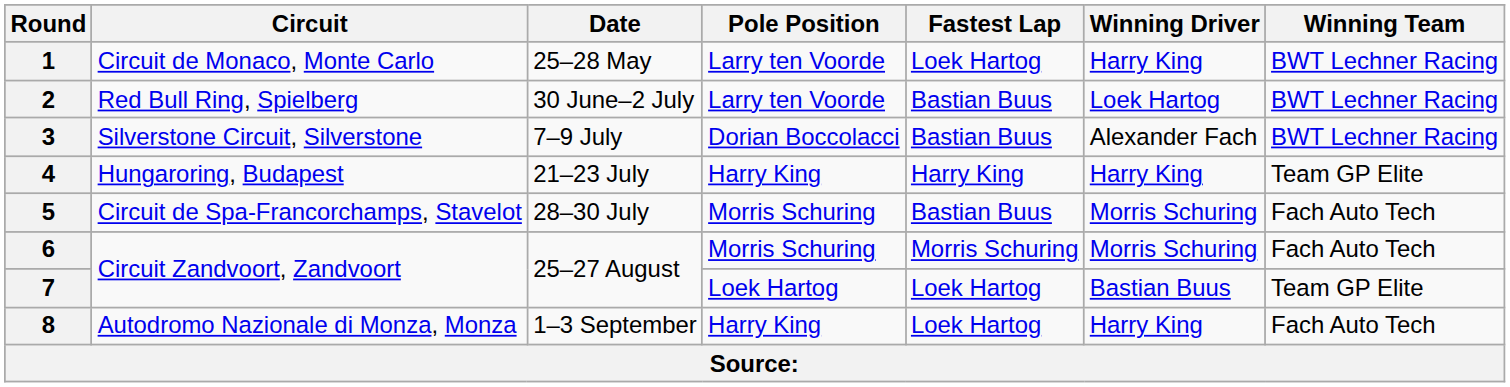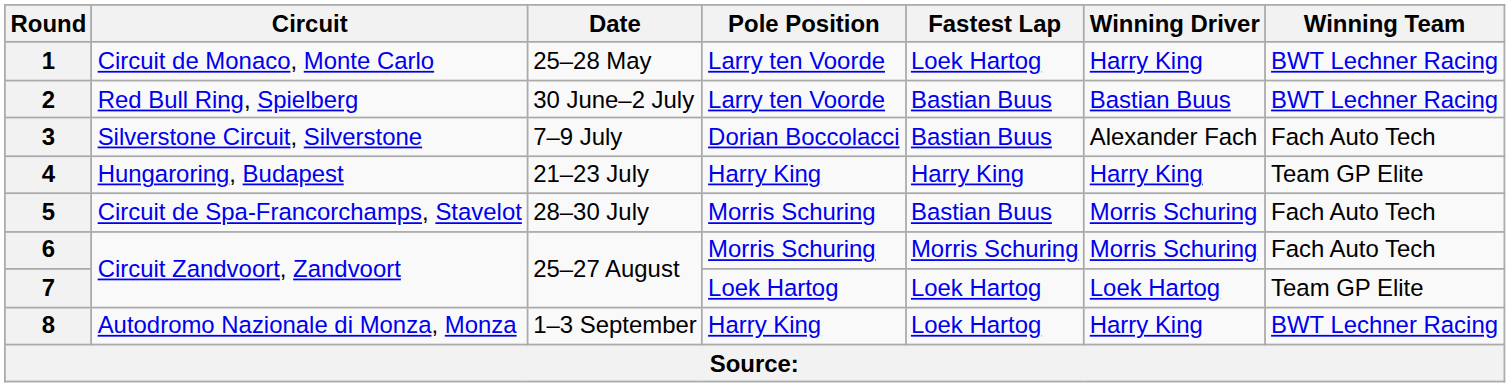2 | Winning Driver: Loek Hartog -> Bastian Buus
3 | Winning Team: BWT Lechner Racing -> Fach Auto Tech
7 | Winning Driver: Bastian Buus -> Loek Hartog
8 | Winning Team: Fach Auto Tech -> BWT Lechner Racing
